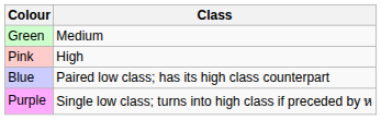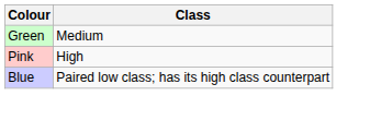- row: Purple | Single low class; turns into high class if preceded by ห
